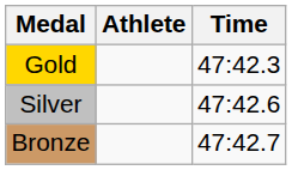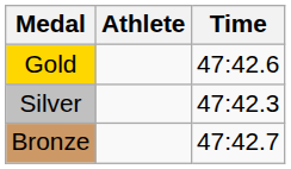Gold | Time: 47:42.3 -> 47:42.6
Silver | Time: 47:42.6 -> 47:42.3
